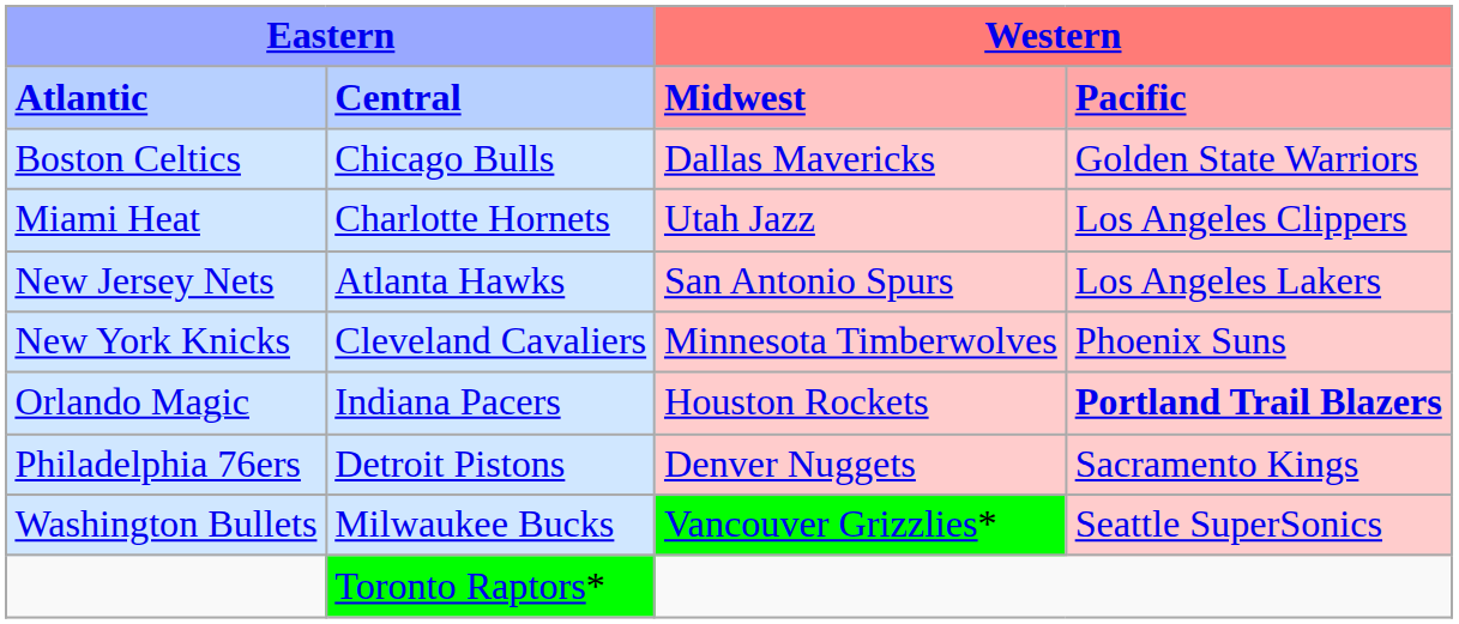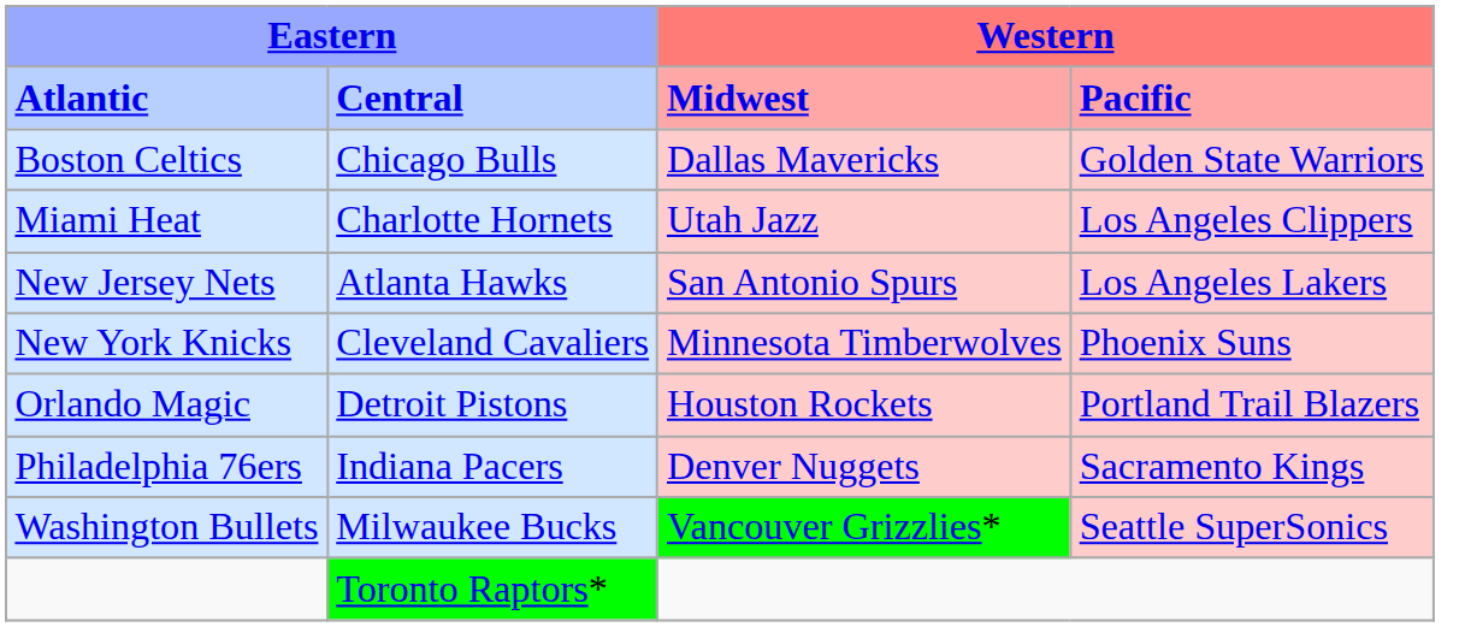Orlando Magic | column 2: Indiana Pacers -> Detroit Pistons
Orlando Magic | column 4: bold -> normal
Philadelphia 76ers | column 2: Detroit Pistons -> Indiana Pacers
